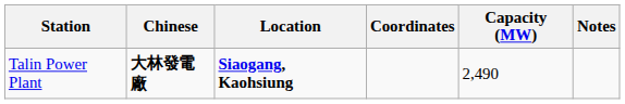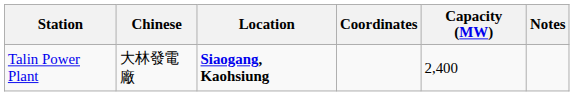Talin Power Plant | Chinese: bold -> normal
Talin Power Plant | Capacity (MW): 2,490 -> 2,400
